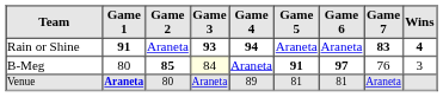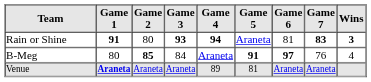Rain or Shine | Game 2: Araneta -> 80
Rain or Shine | Game 6: Araneta -> 81
Rain or Shine | Wins: 4 -> 3
B-Meg | Game 3: lightyellow background -> no background
B-Meg | Wins: 3 -> 4
Venue | Game 2: 80 -> Araneta
Venue | Game 6: 81 -> Araneta
